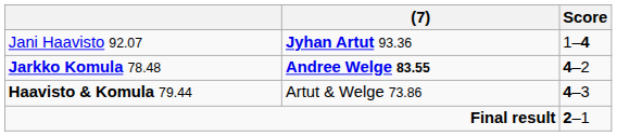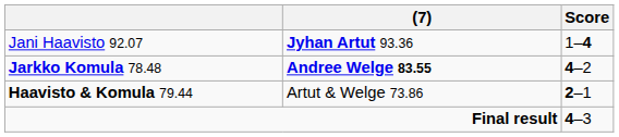Haavisto & Komula 79.44 | Score: 4–3 -> 2–1
Final result | Score: 2–1 -> 4–3
